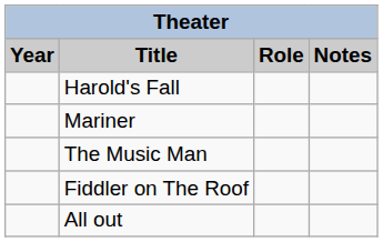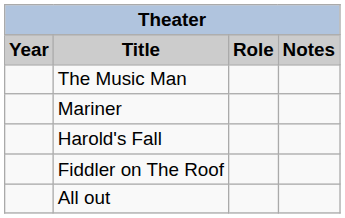rows swapped: Harold's Fall <-> The Music Man
